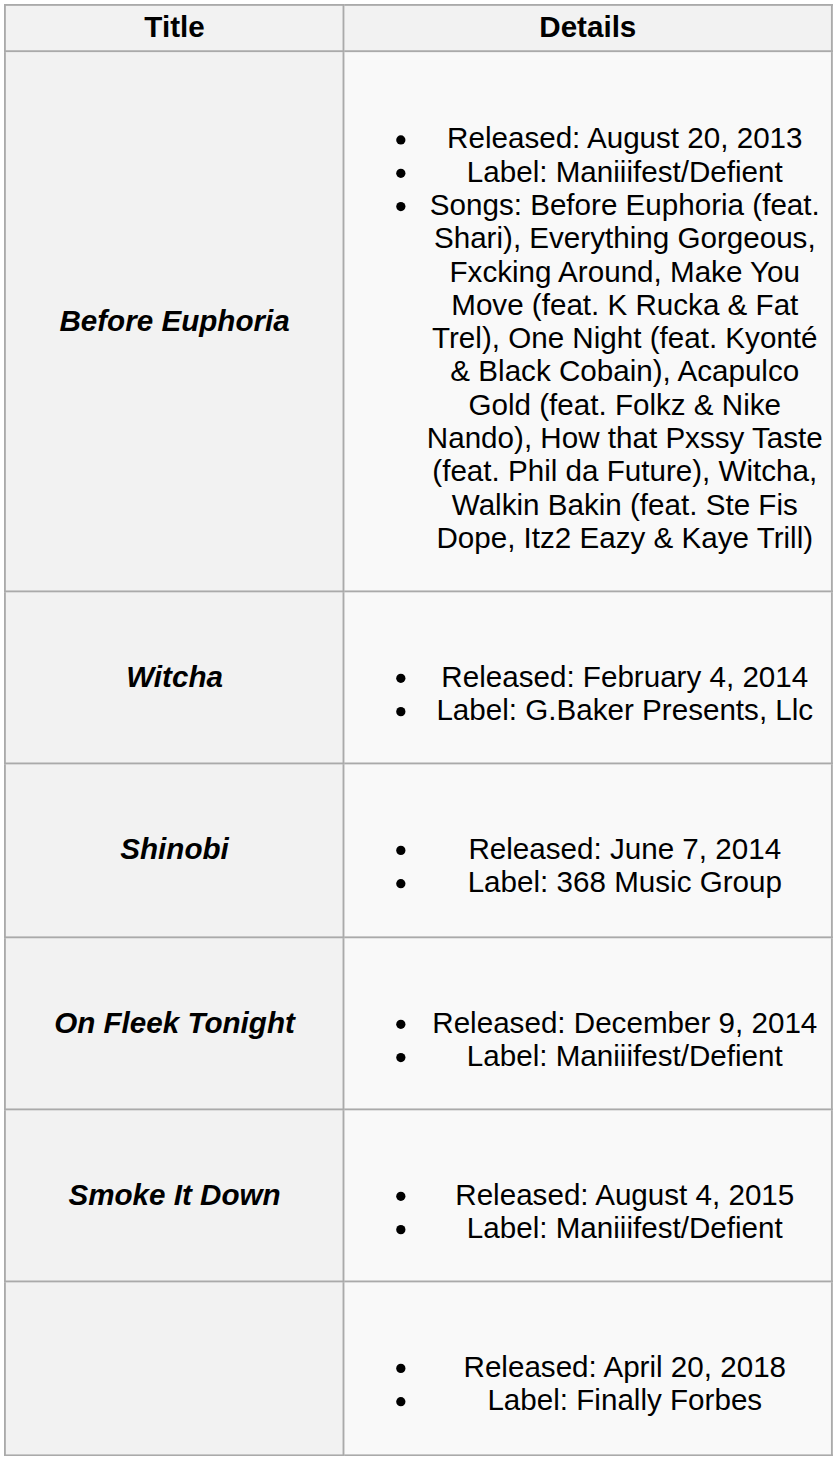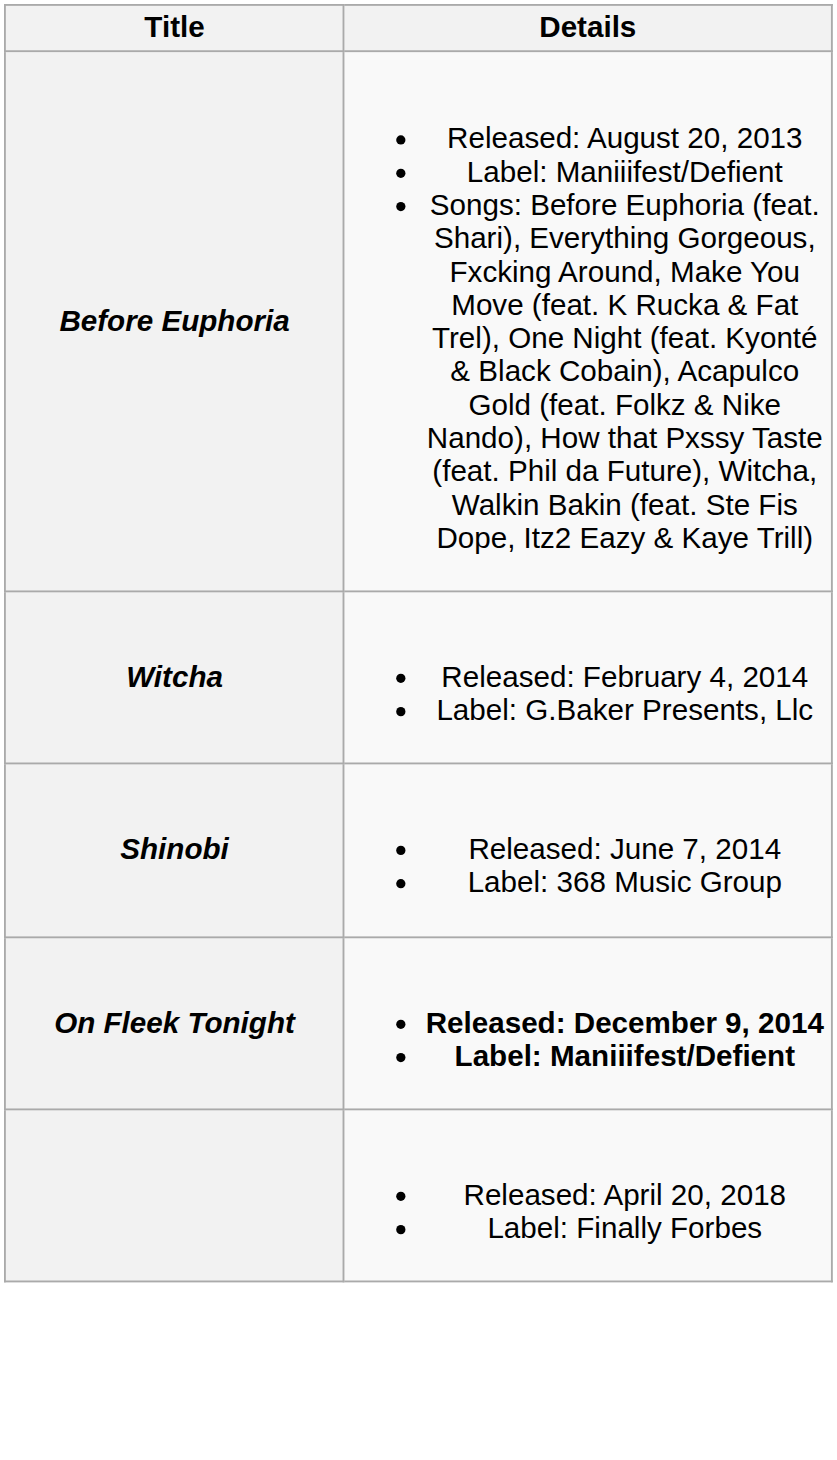On Fleek Tonight | Details: normal -> bold
- row: Smoke It Down | Released: August 4, 2015 Label: Maniiifest/Defient
